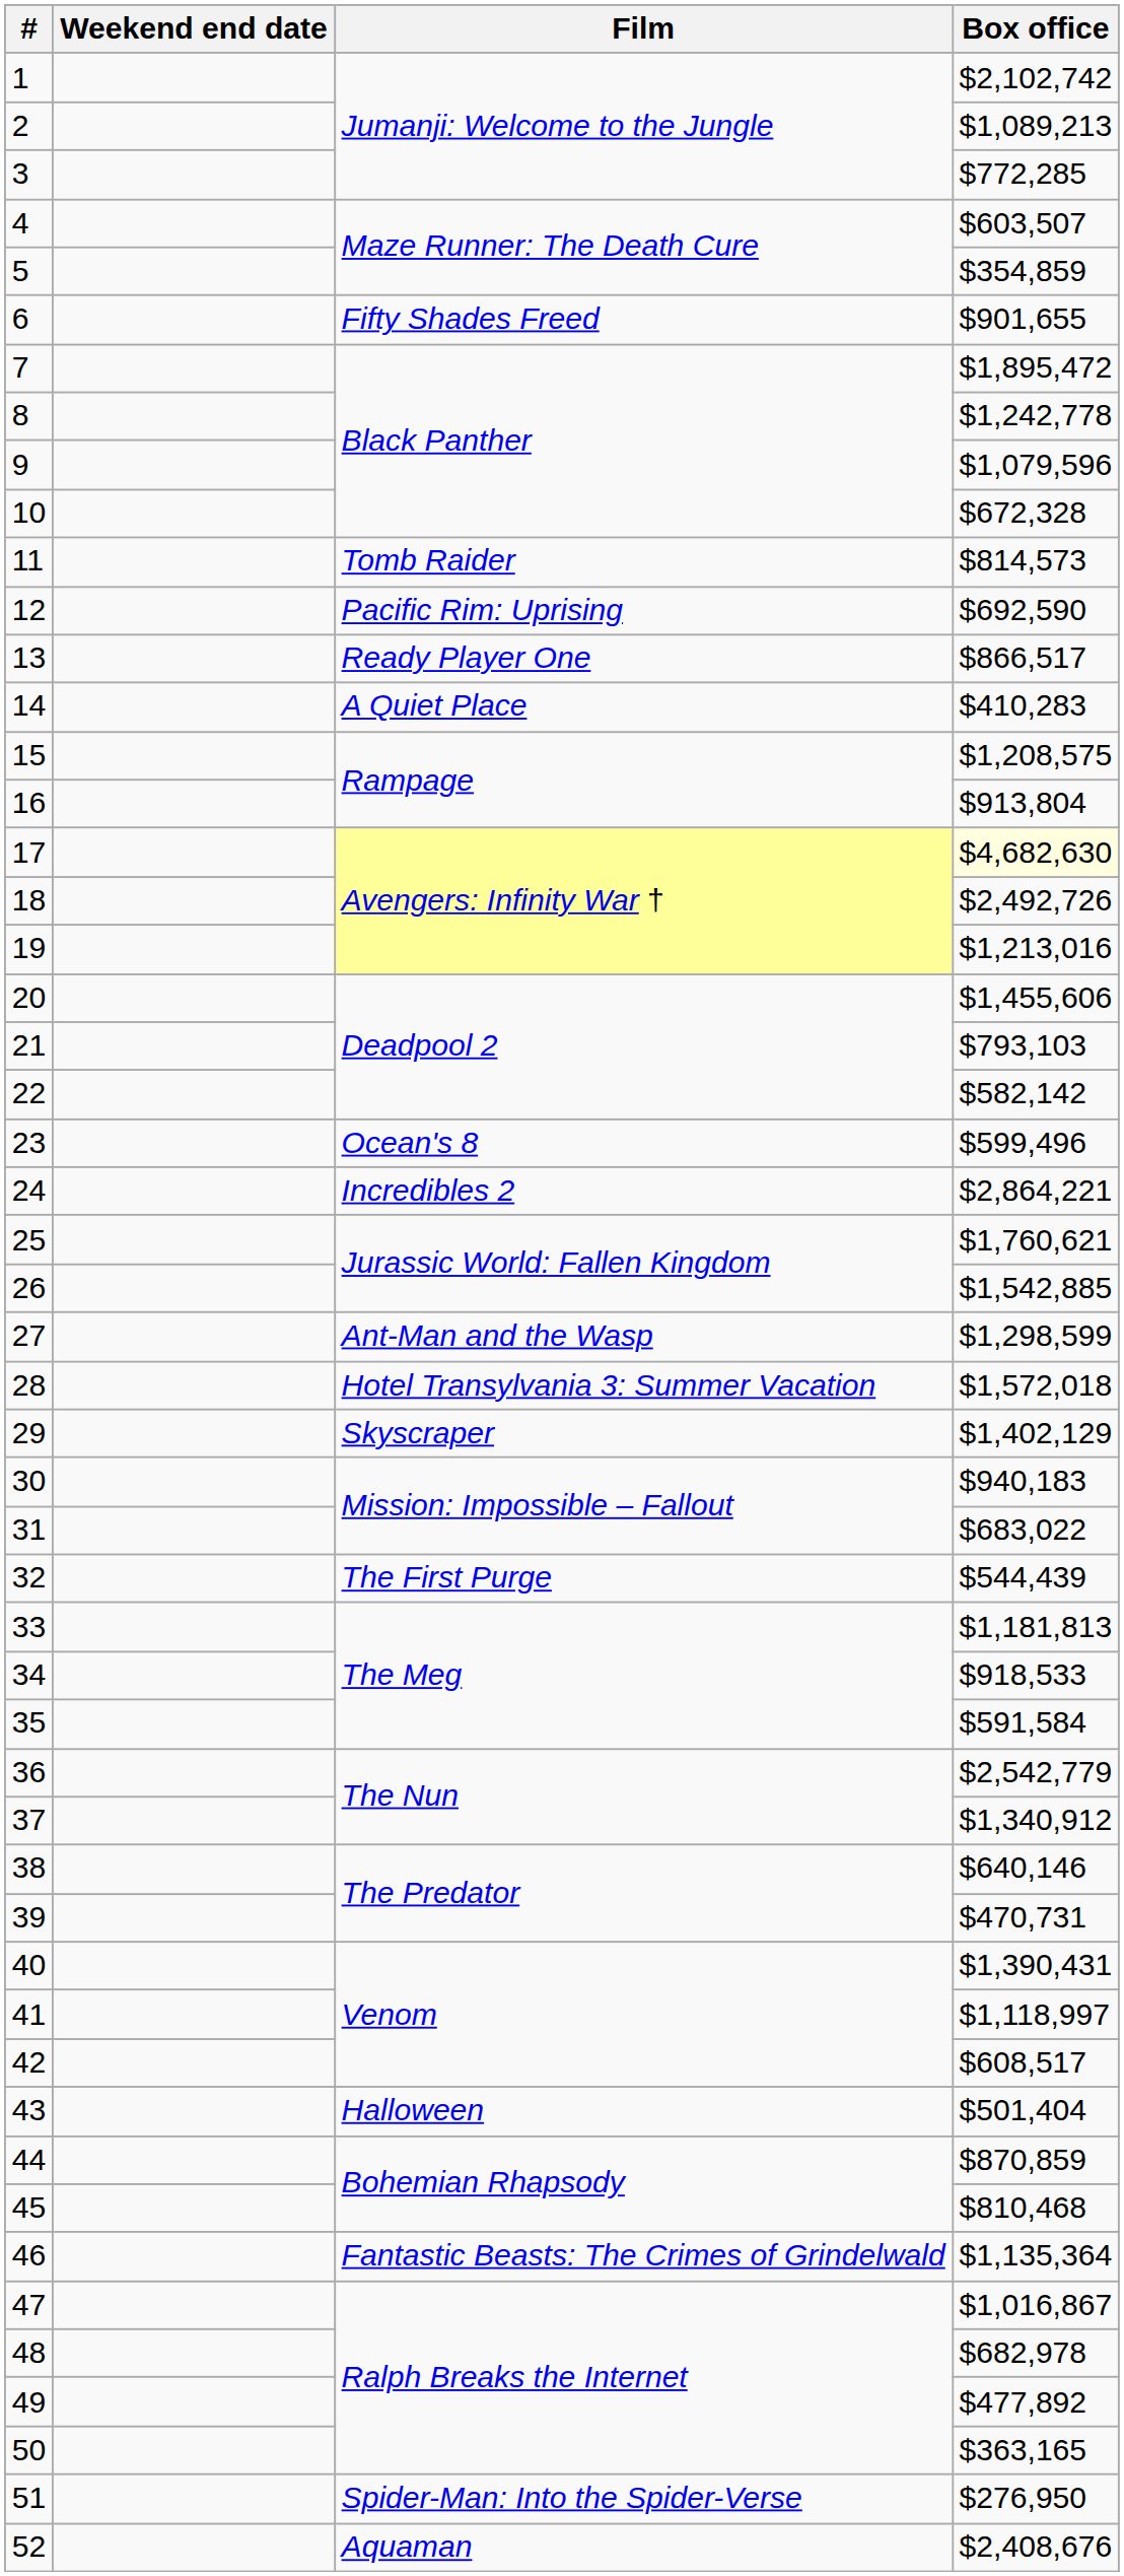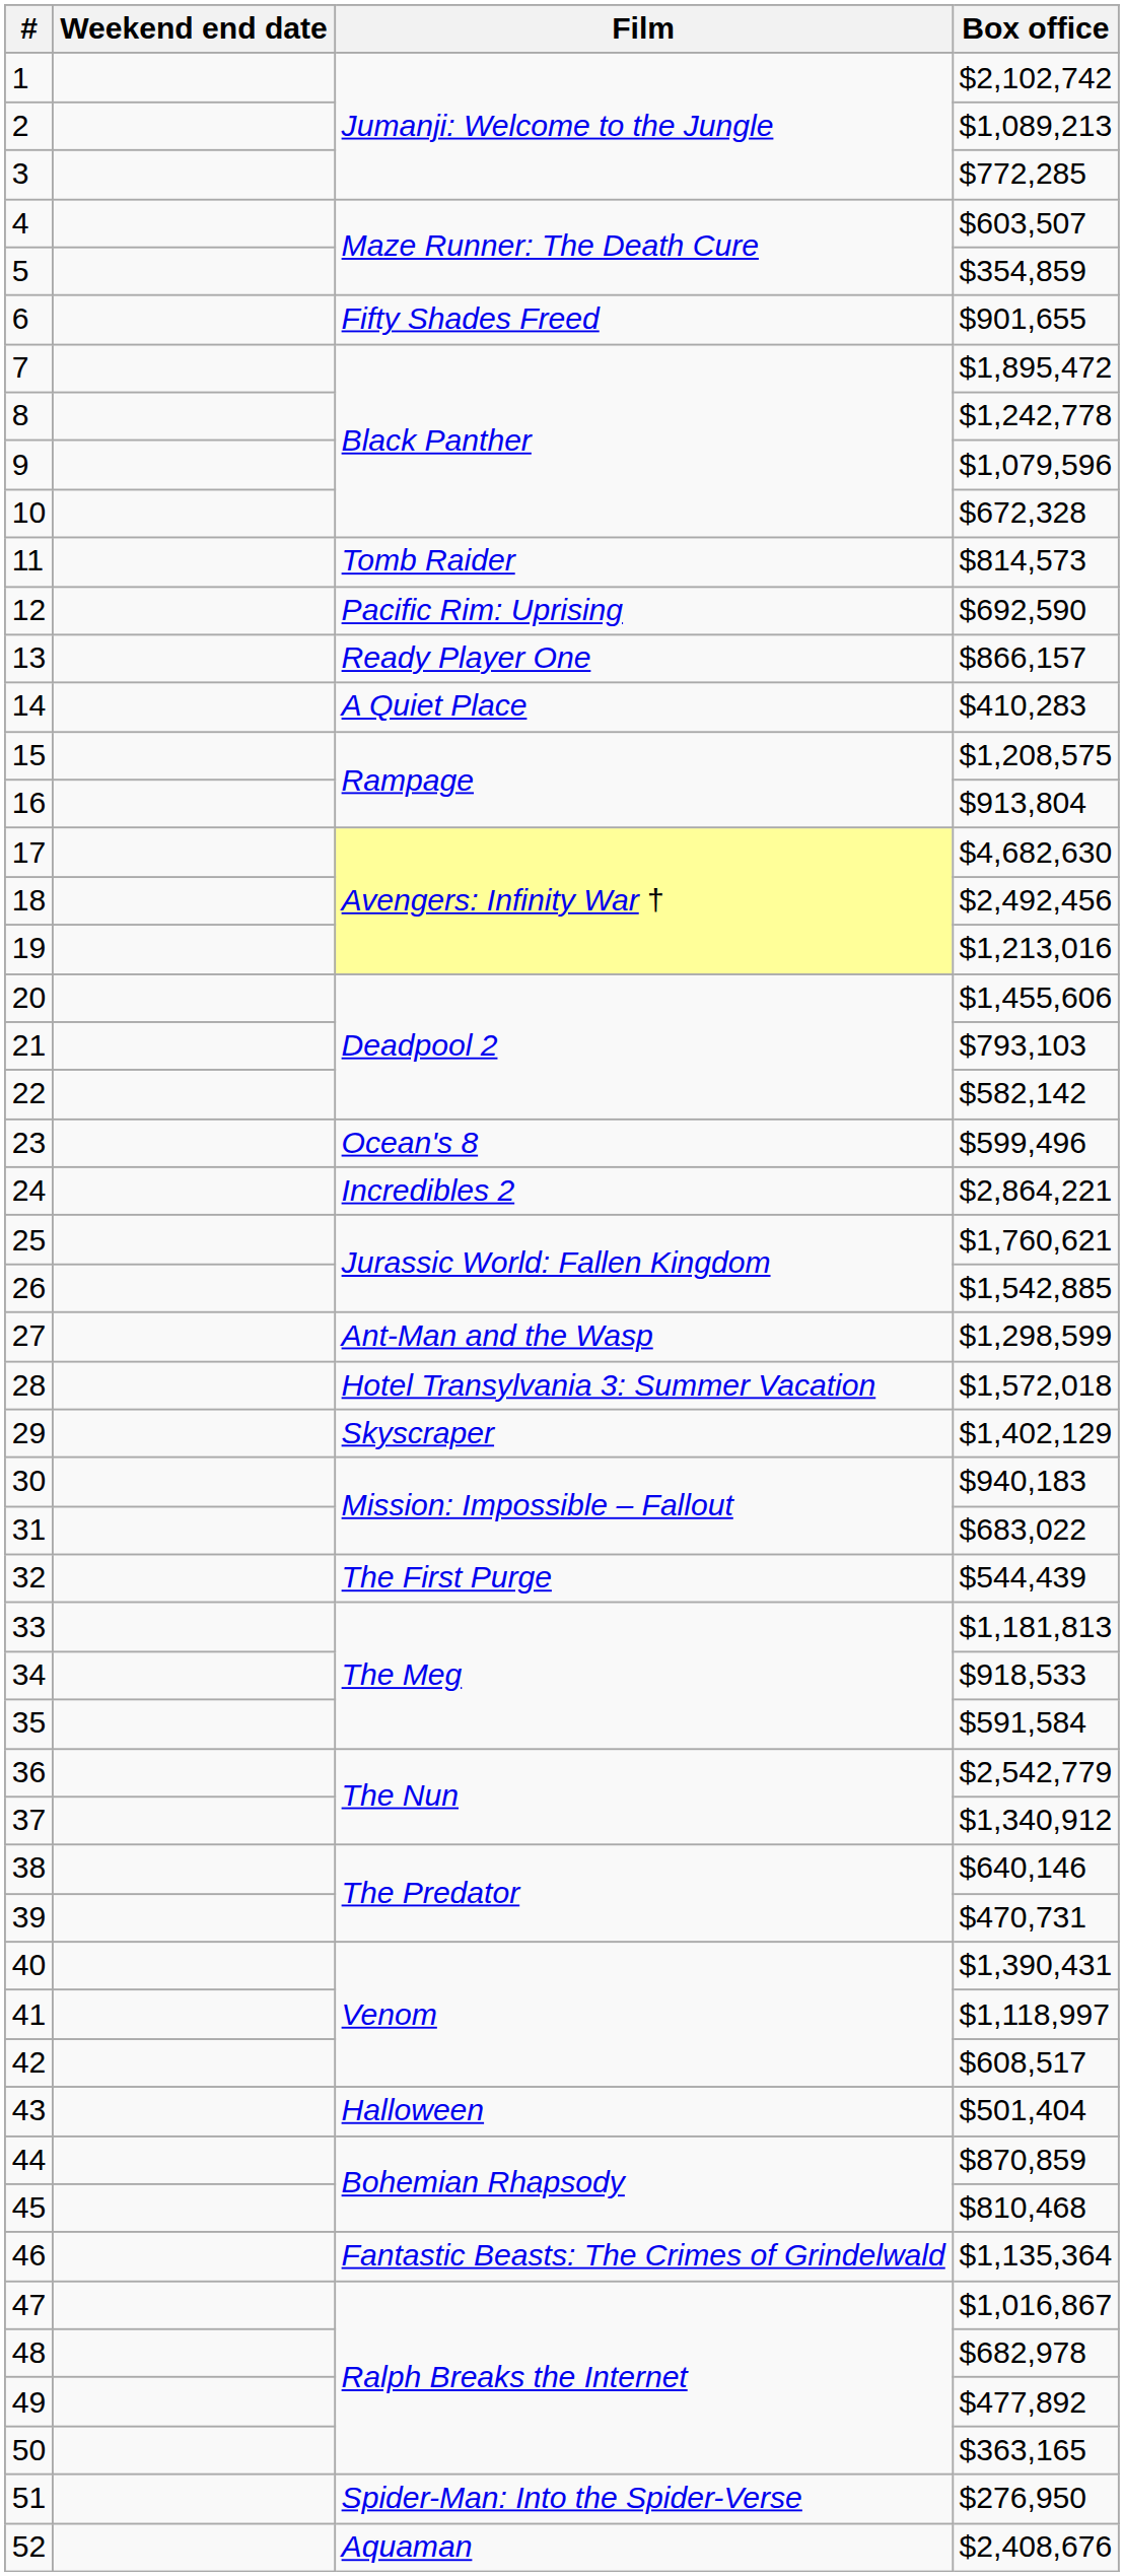13 | Box office: $866,517 -> $866,157
17 | Box office: lightyellow background -> no background
18 | Box office: $2,492,726 -> $2,492,456
